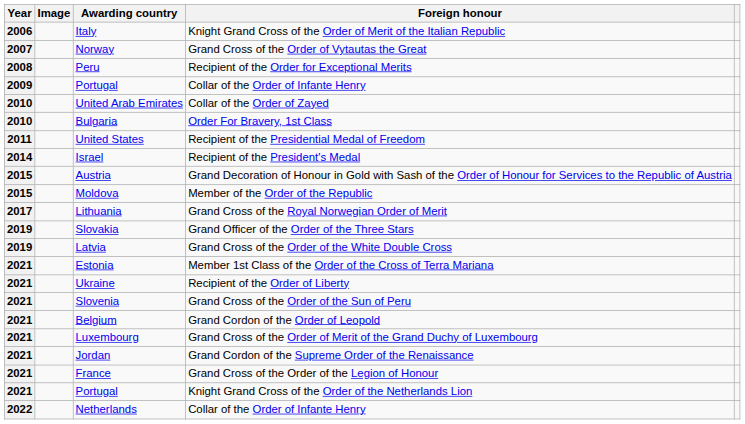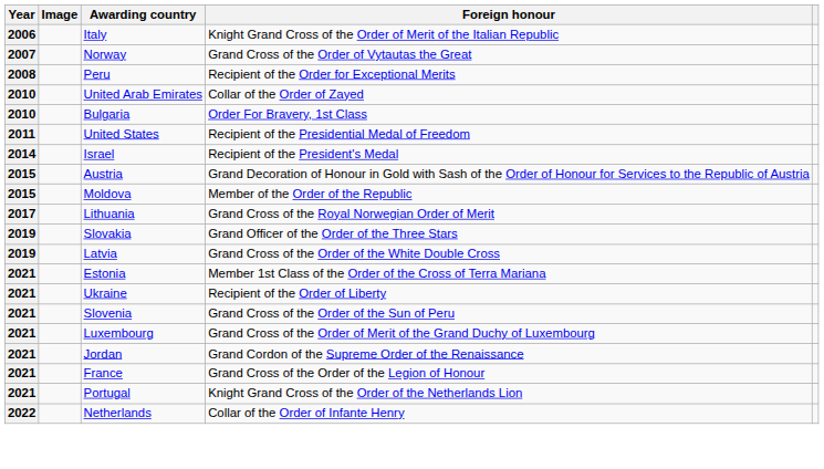- row: 2009 | Portugal | Collar of the Order of Infante Henry
- row: 2021 | Belgium | Grand Cordon of the Order of Leopold
